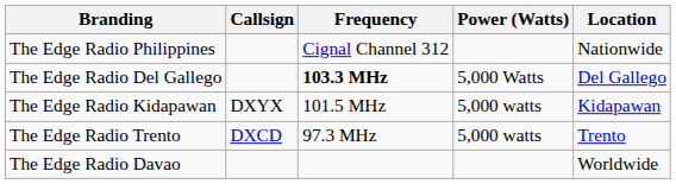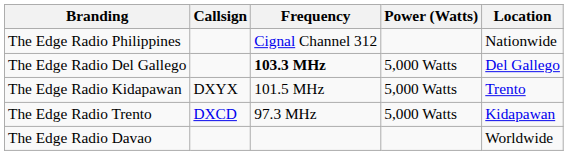The Edge Radio Kidapawan | Power (Watts): 5,000 watts -> 5,000 Watts
The Edge Radio Kidapawan | Location: Kidapawan -> Trento
The Edge Radio Trento | Power (Watts): 5,000 watts -> 5,000 Watts
The Edge Radio Trento | Location: Trento -> Kidapawan
